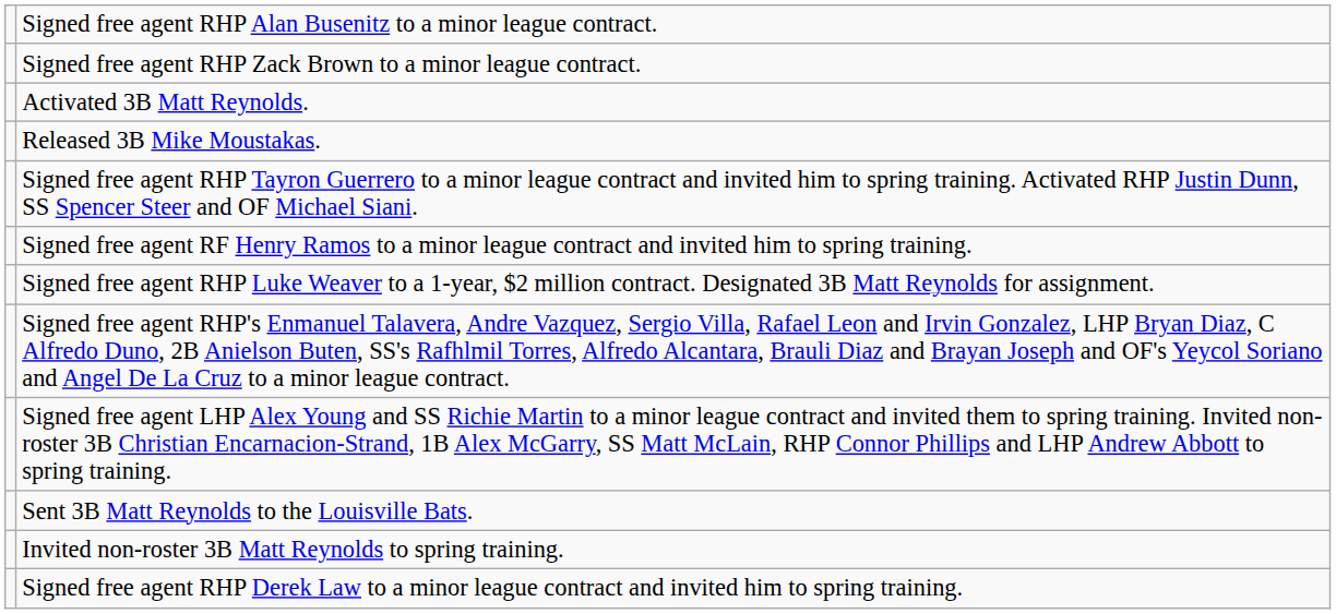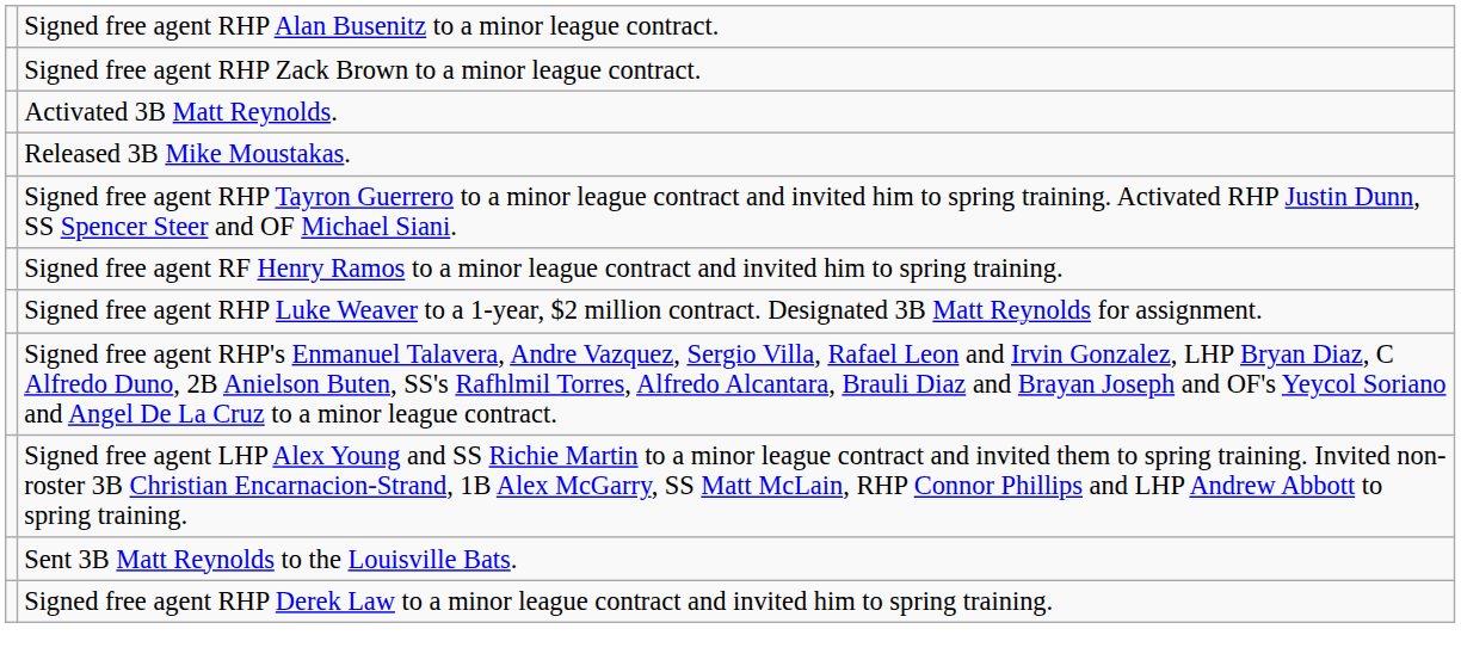- row: Invited non-roster 3B Matt Reynolds to spring training.
